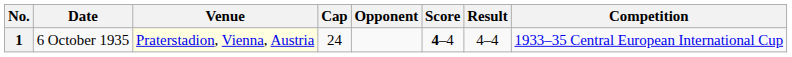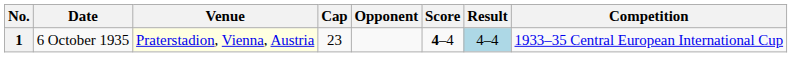1 | Cap: 24 -> 23
1 | Result: no background -> lightblue background
